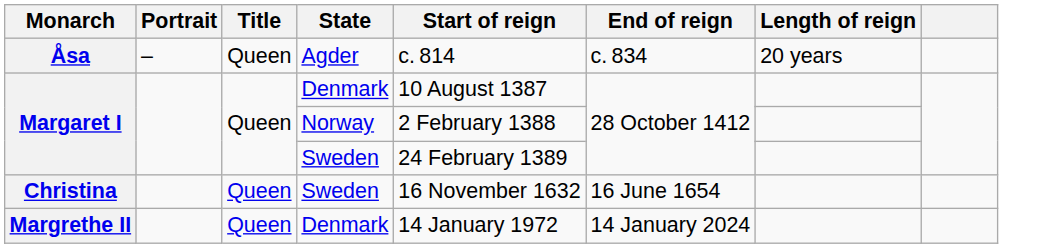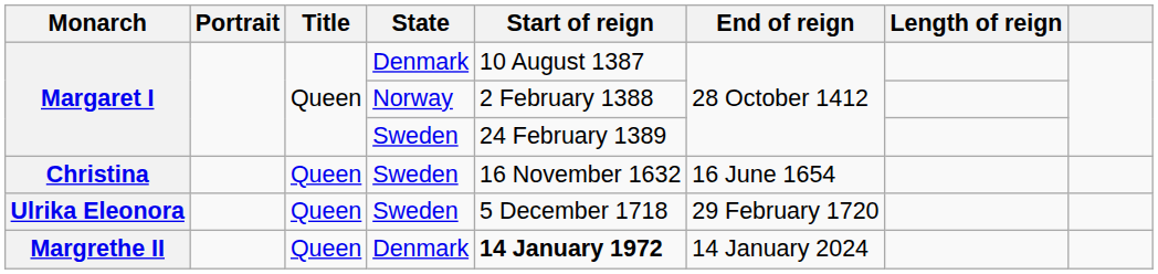- row: Åsa | – | Queen | Agder | c. 814 | c. 834 | 20 years
+ row: Ulrika Eleonora | Queen | Sweden | 5 December 1718 | 29 February 1720
Margrethe II | Start of reign: normal -> bold
